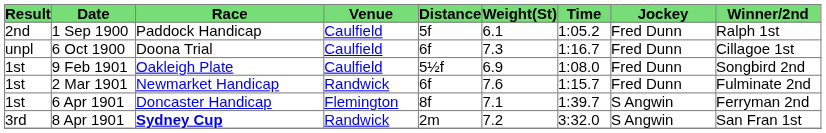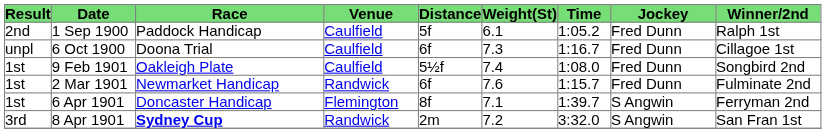9 Feb 1901 | column 6: 6.9 -> 7.4
